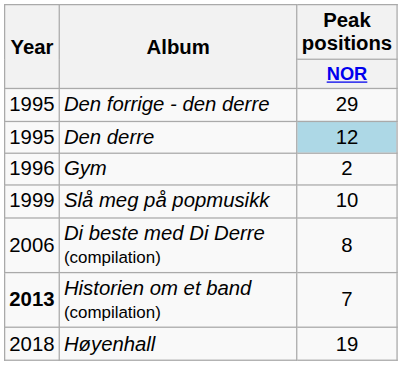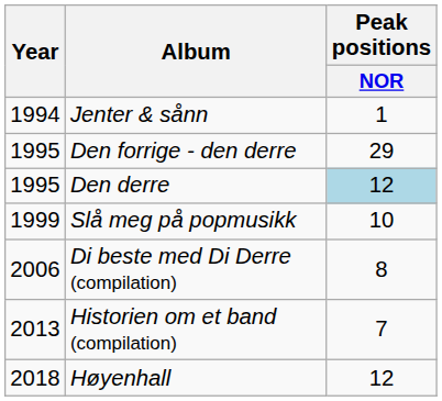+ row: 1994 | Jenter & sånn | 1
- row: 1996 | Gym | 2
Historien om et band (compilation) | Year: bold -> normal
Høyenhall | Peak positions / NOR: 19 -> 12
